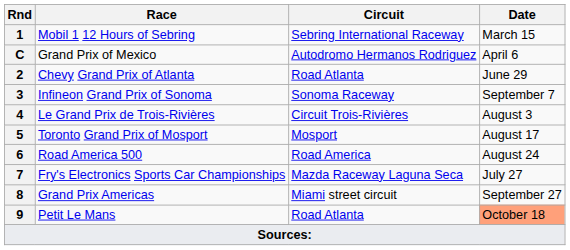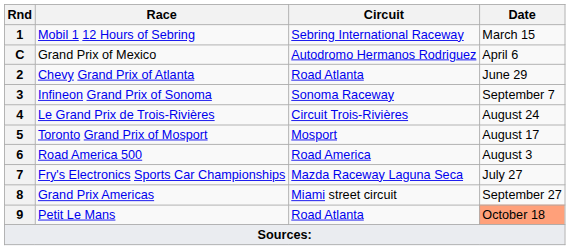4 | Date: August 3 -> August 24
6 | Date: August 24 -> August 3
